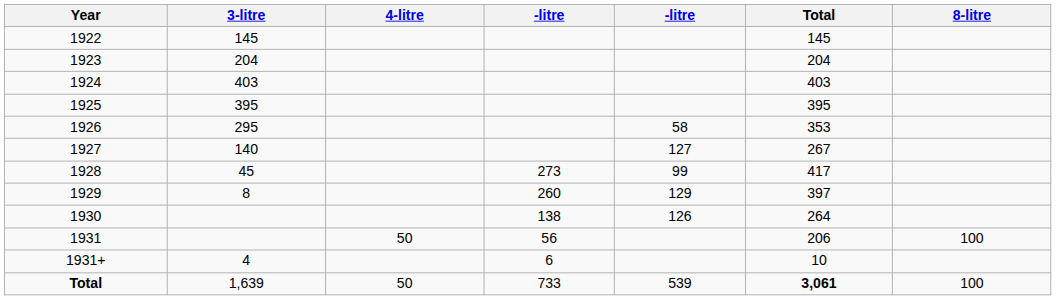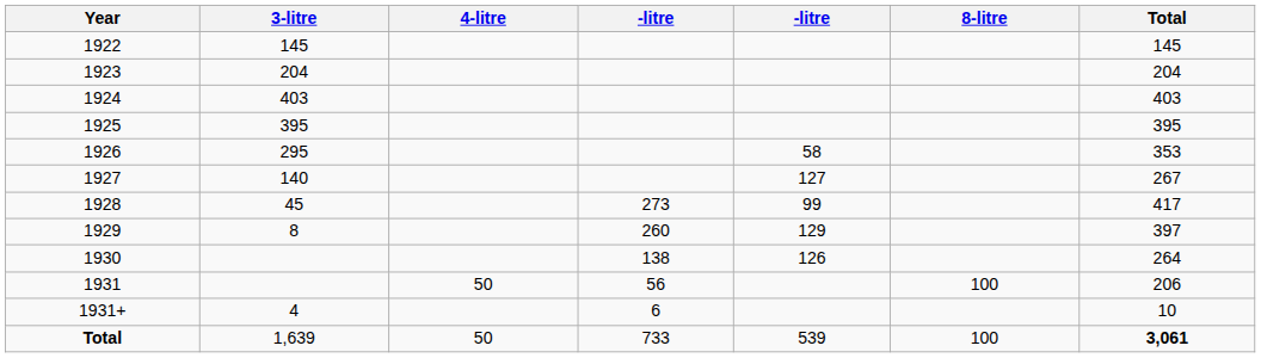columns swapped: 8-litre <-> Total
